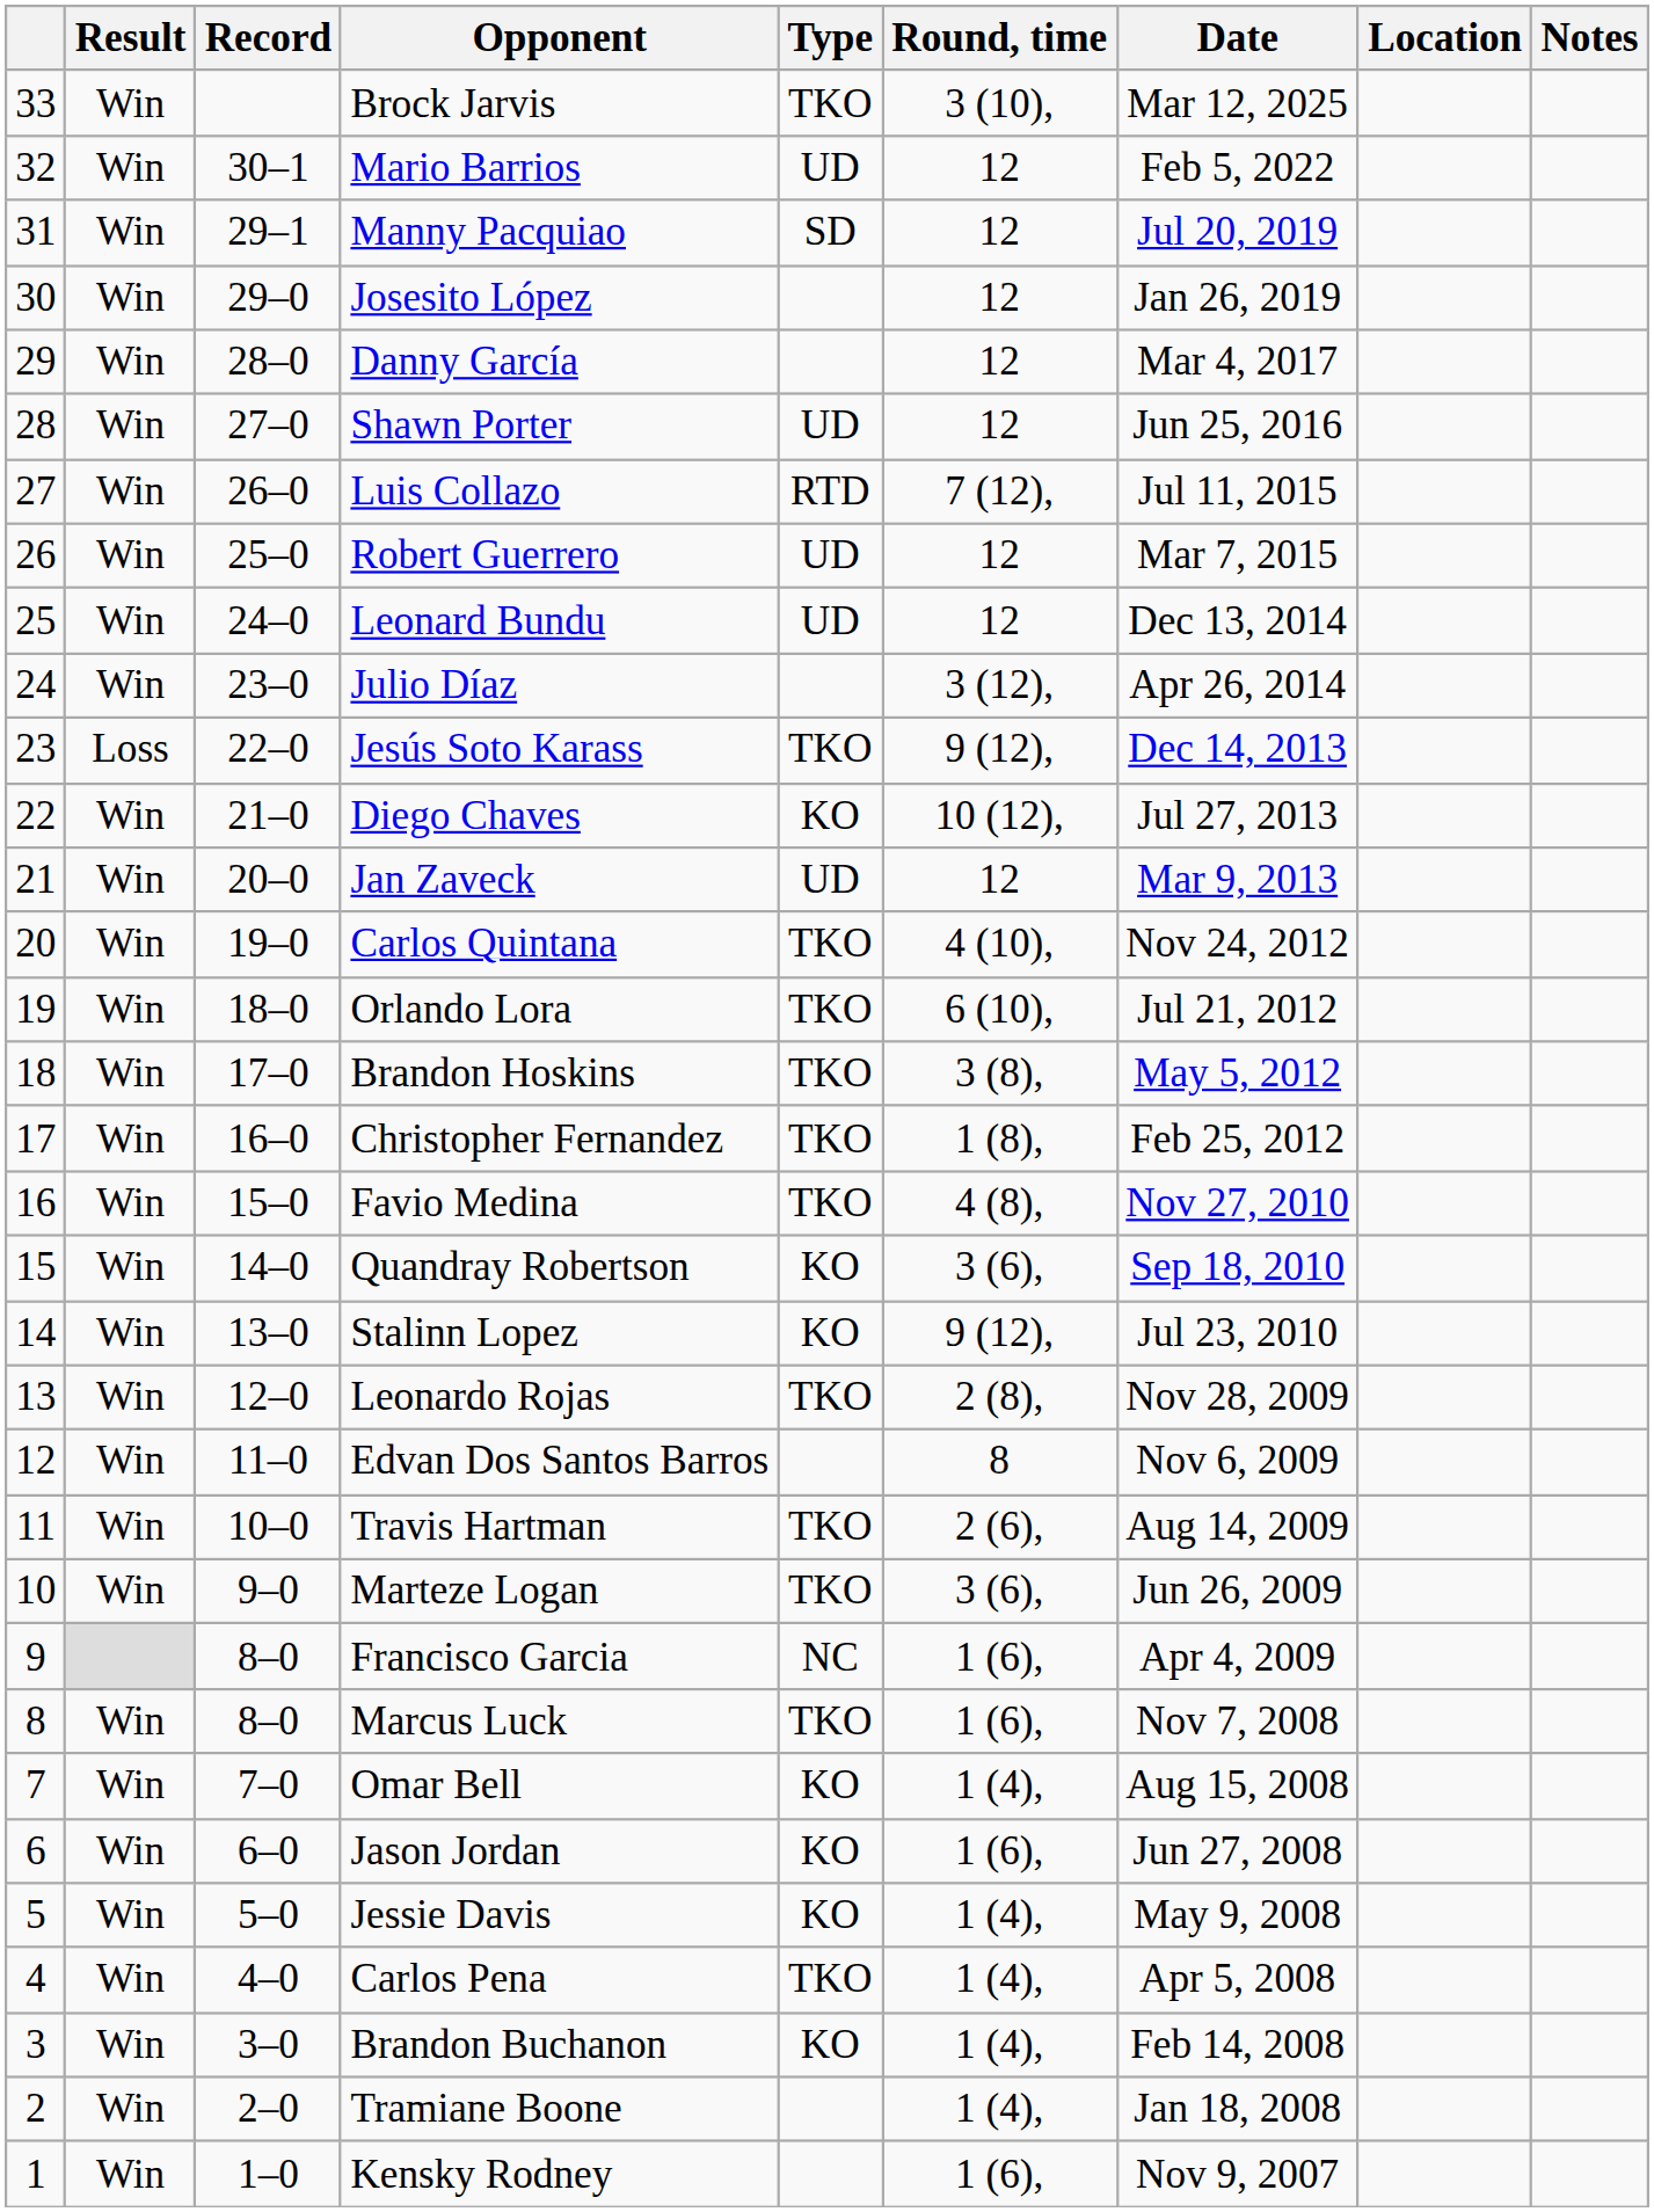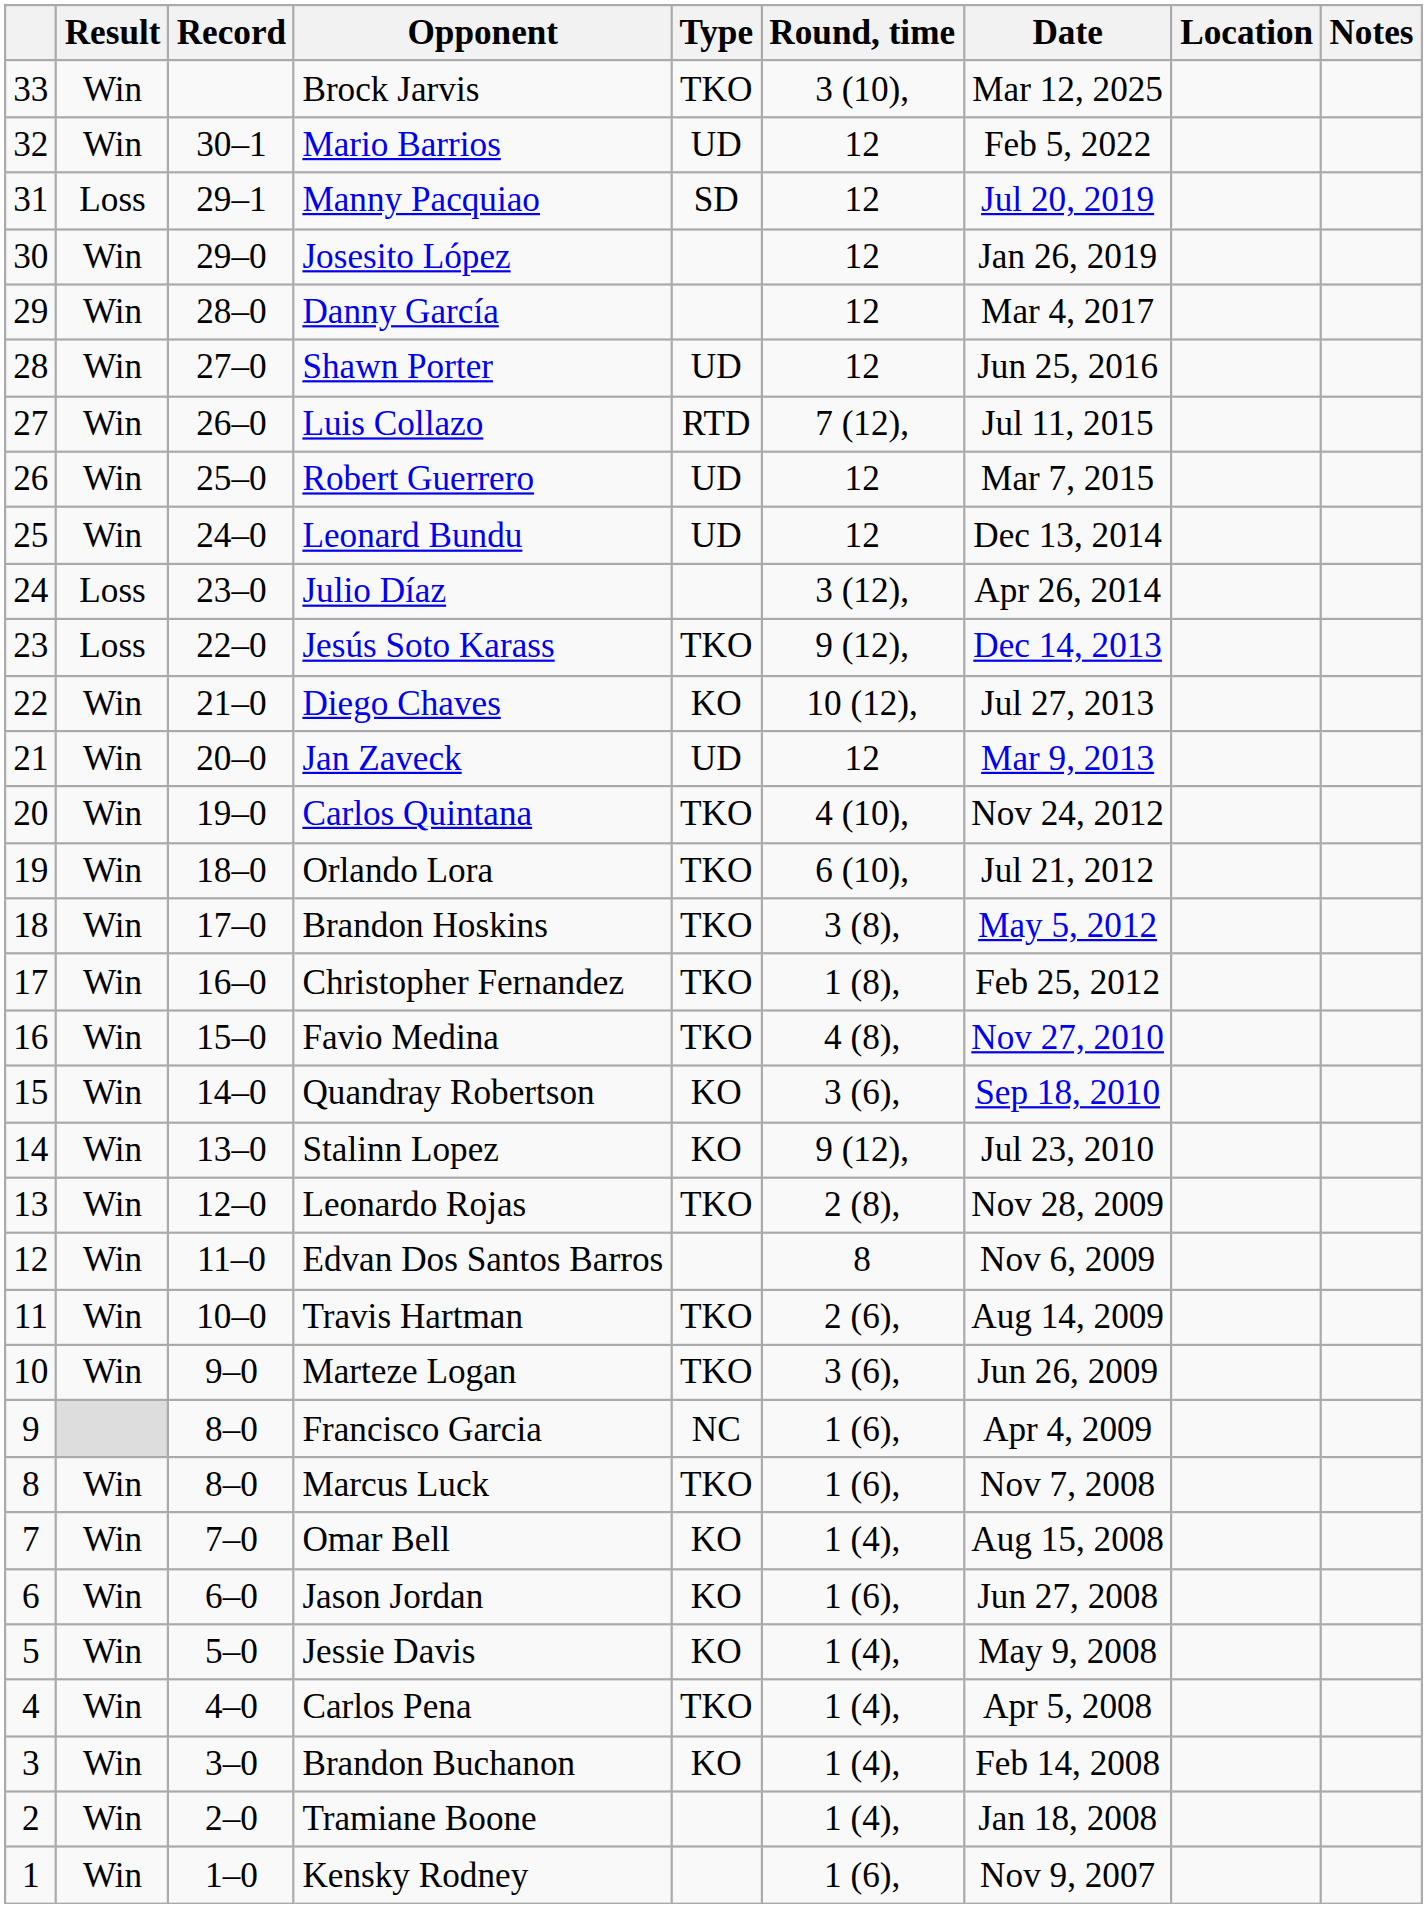Manny Pacquiao | Result: Win -> Loss
Julio Díaz | Result: Win -> Loss
